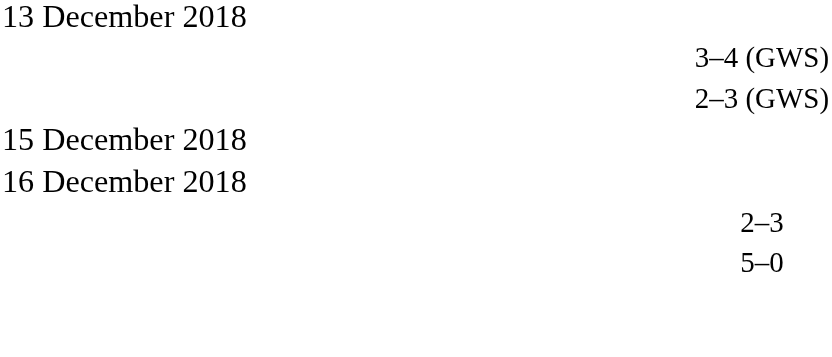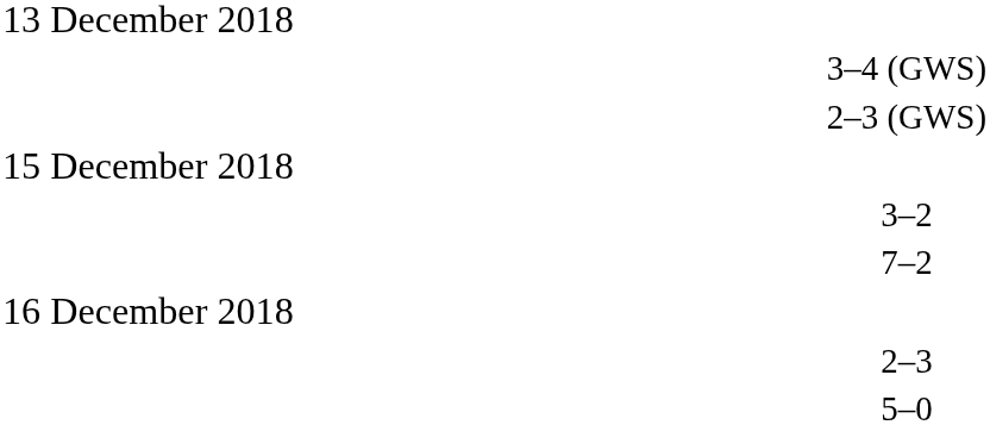+ row: 3–2
+ row: 7–2
